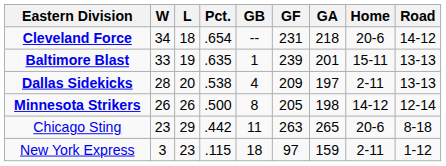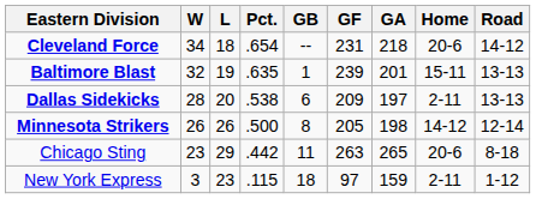Baltimore Blast | W: 33 -> 32
Dallas Sidekicks | GB: 4 -> 6
